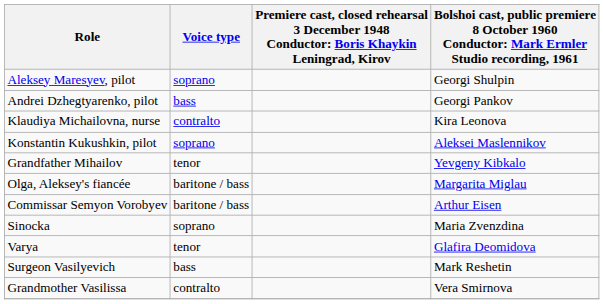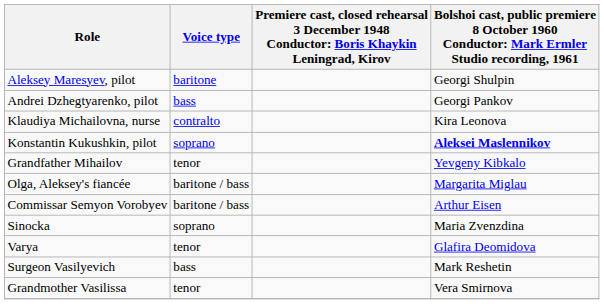Aleksey Maresyev, pilot | Voice type: soprano -> baritone
Konstantin Kukushkin, pilot | column 4: normal -> bold
Grandmother Vasilissa | Voice type: contralto -> tenor
